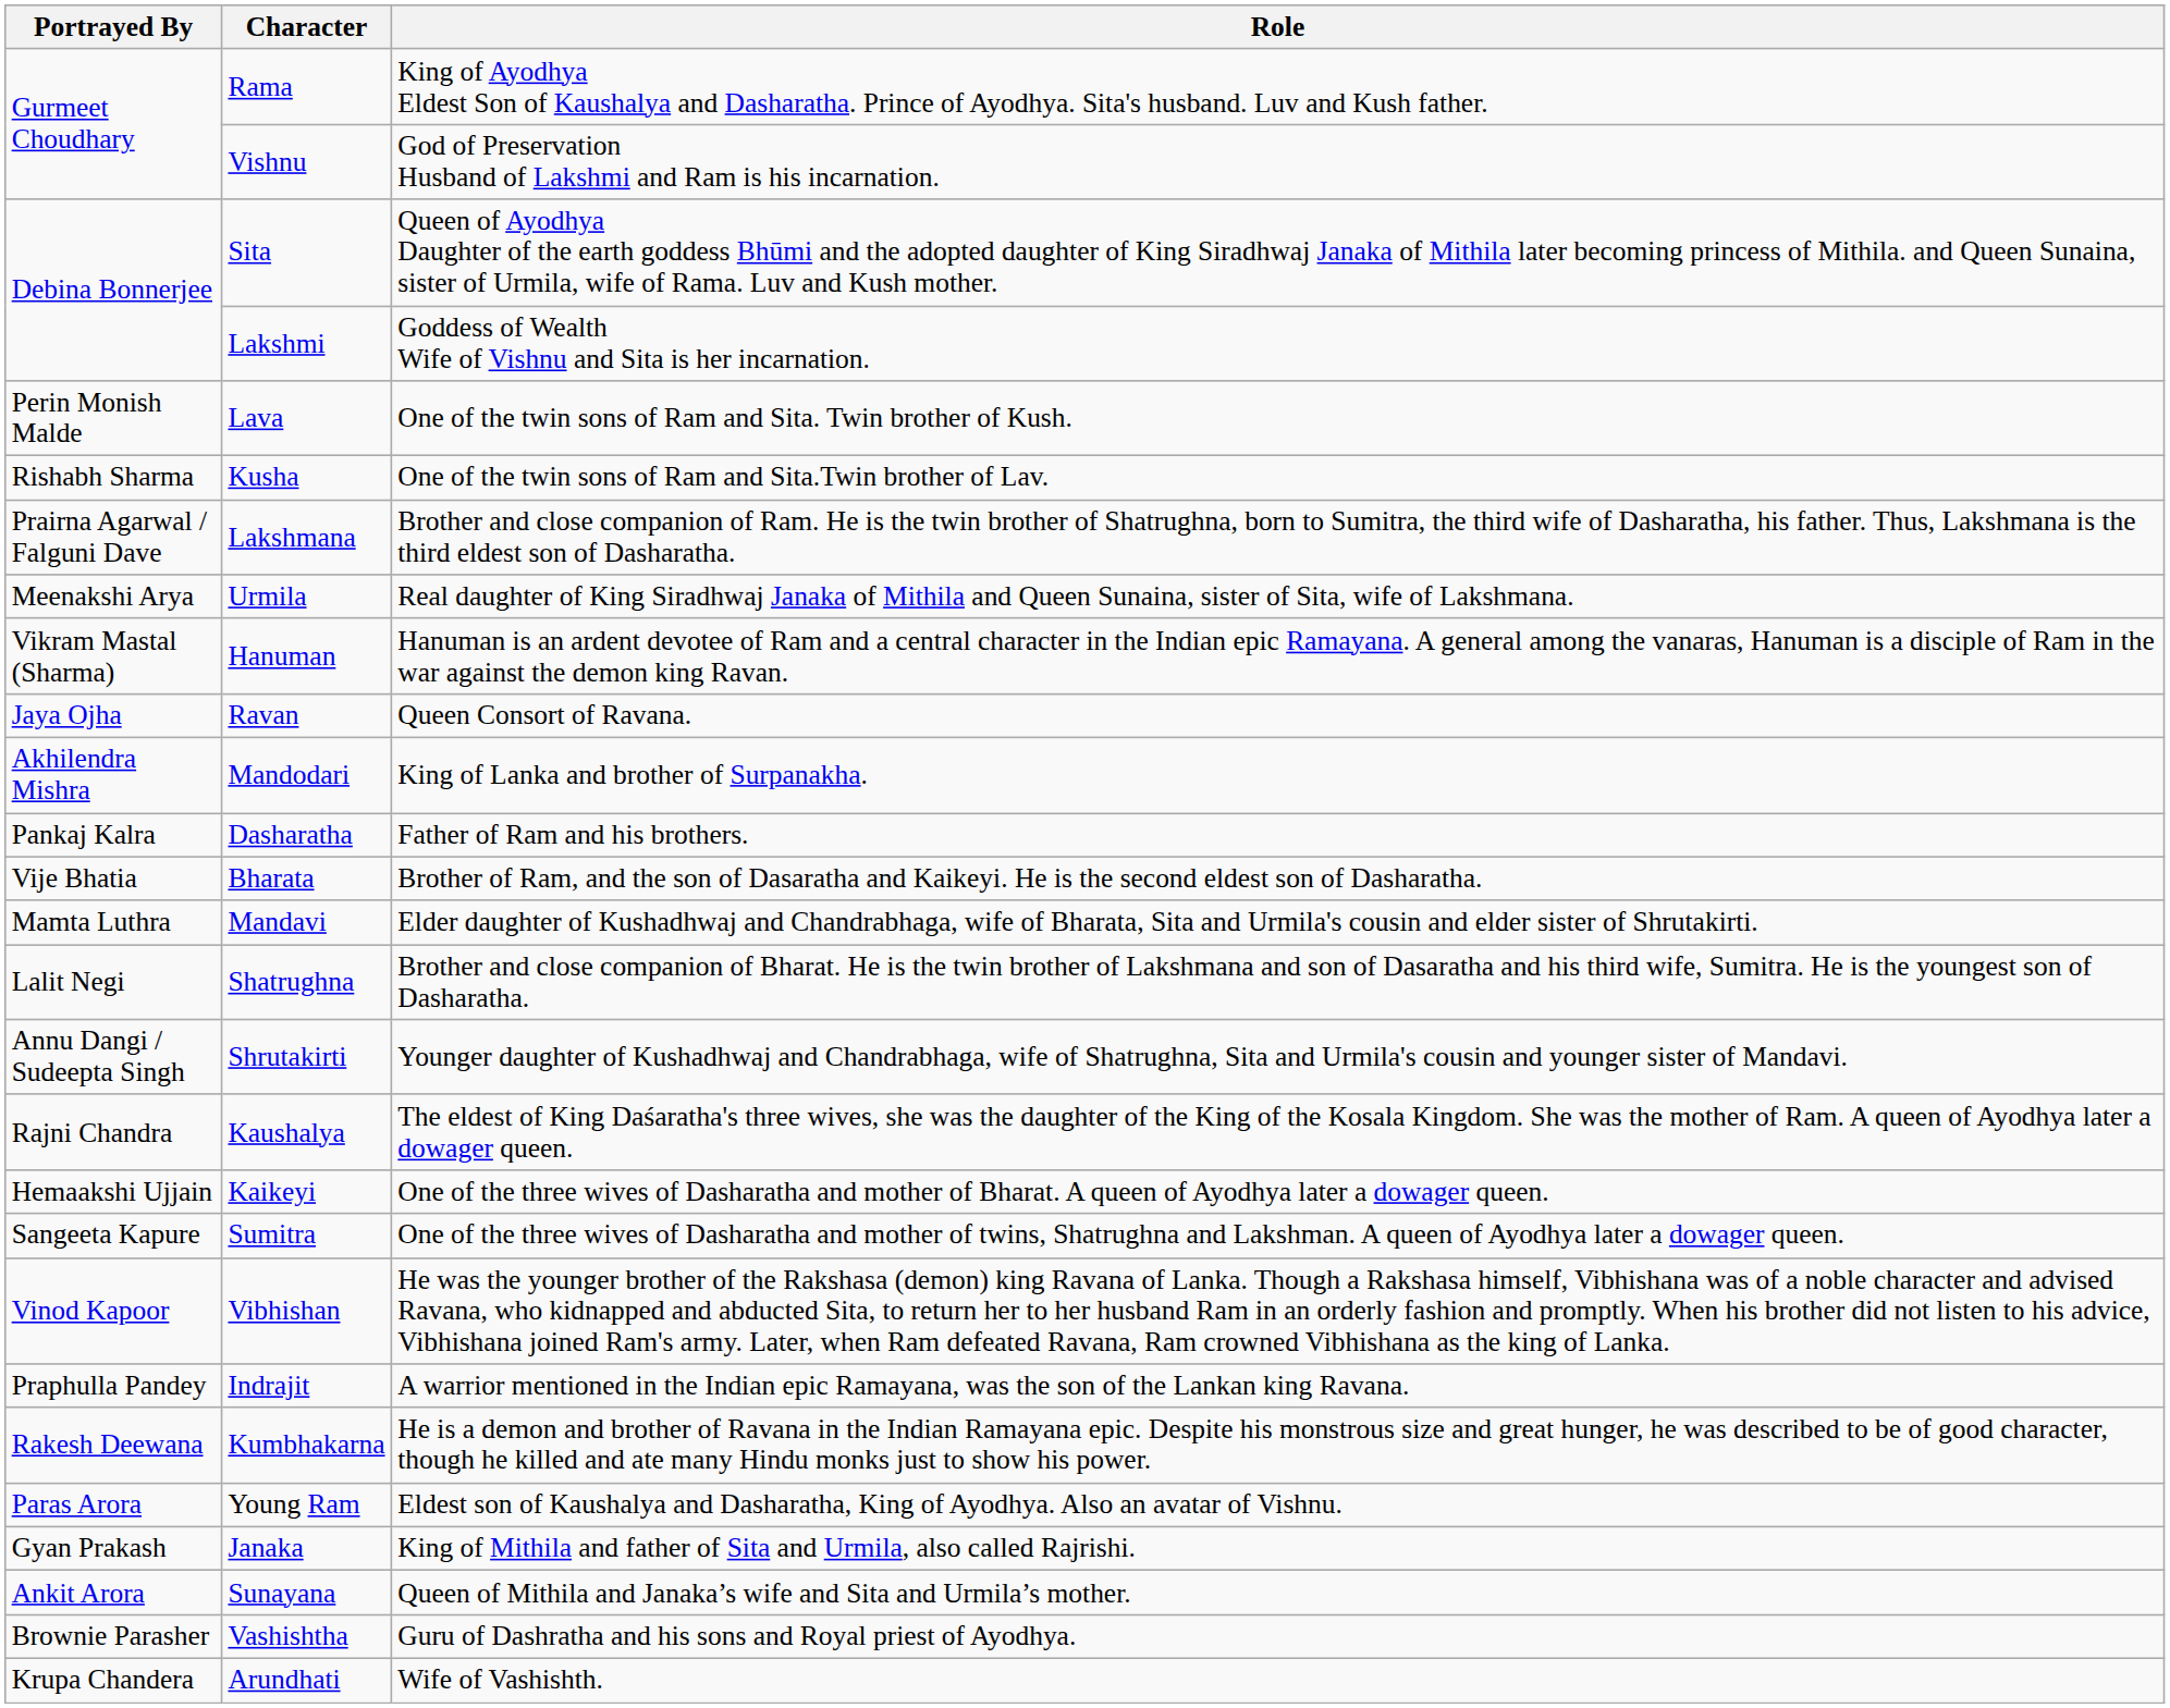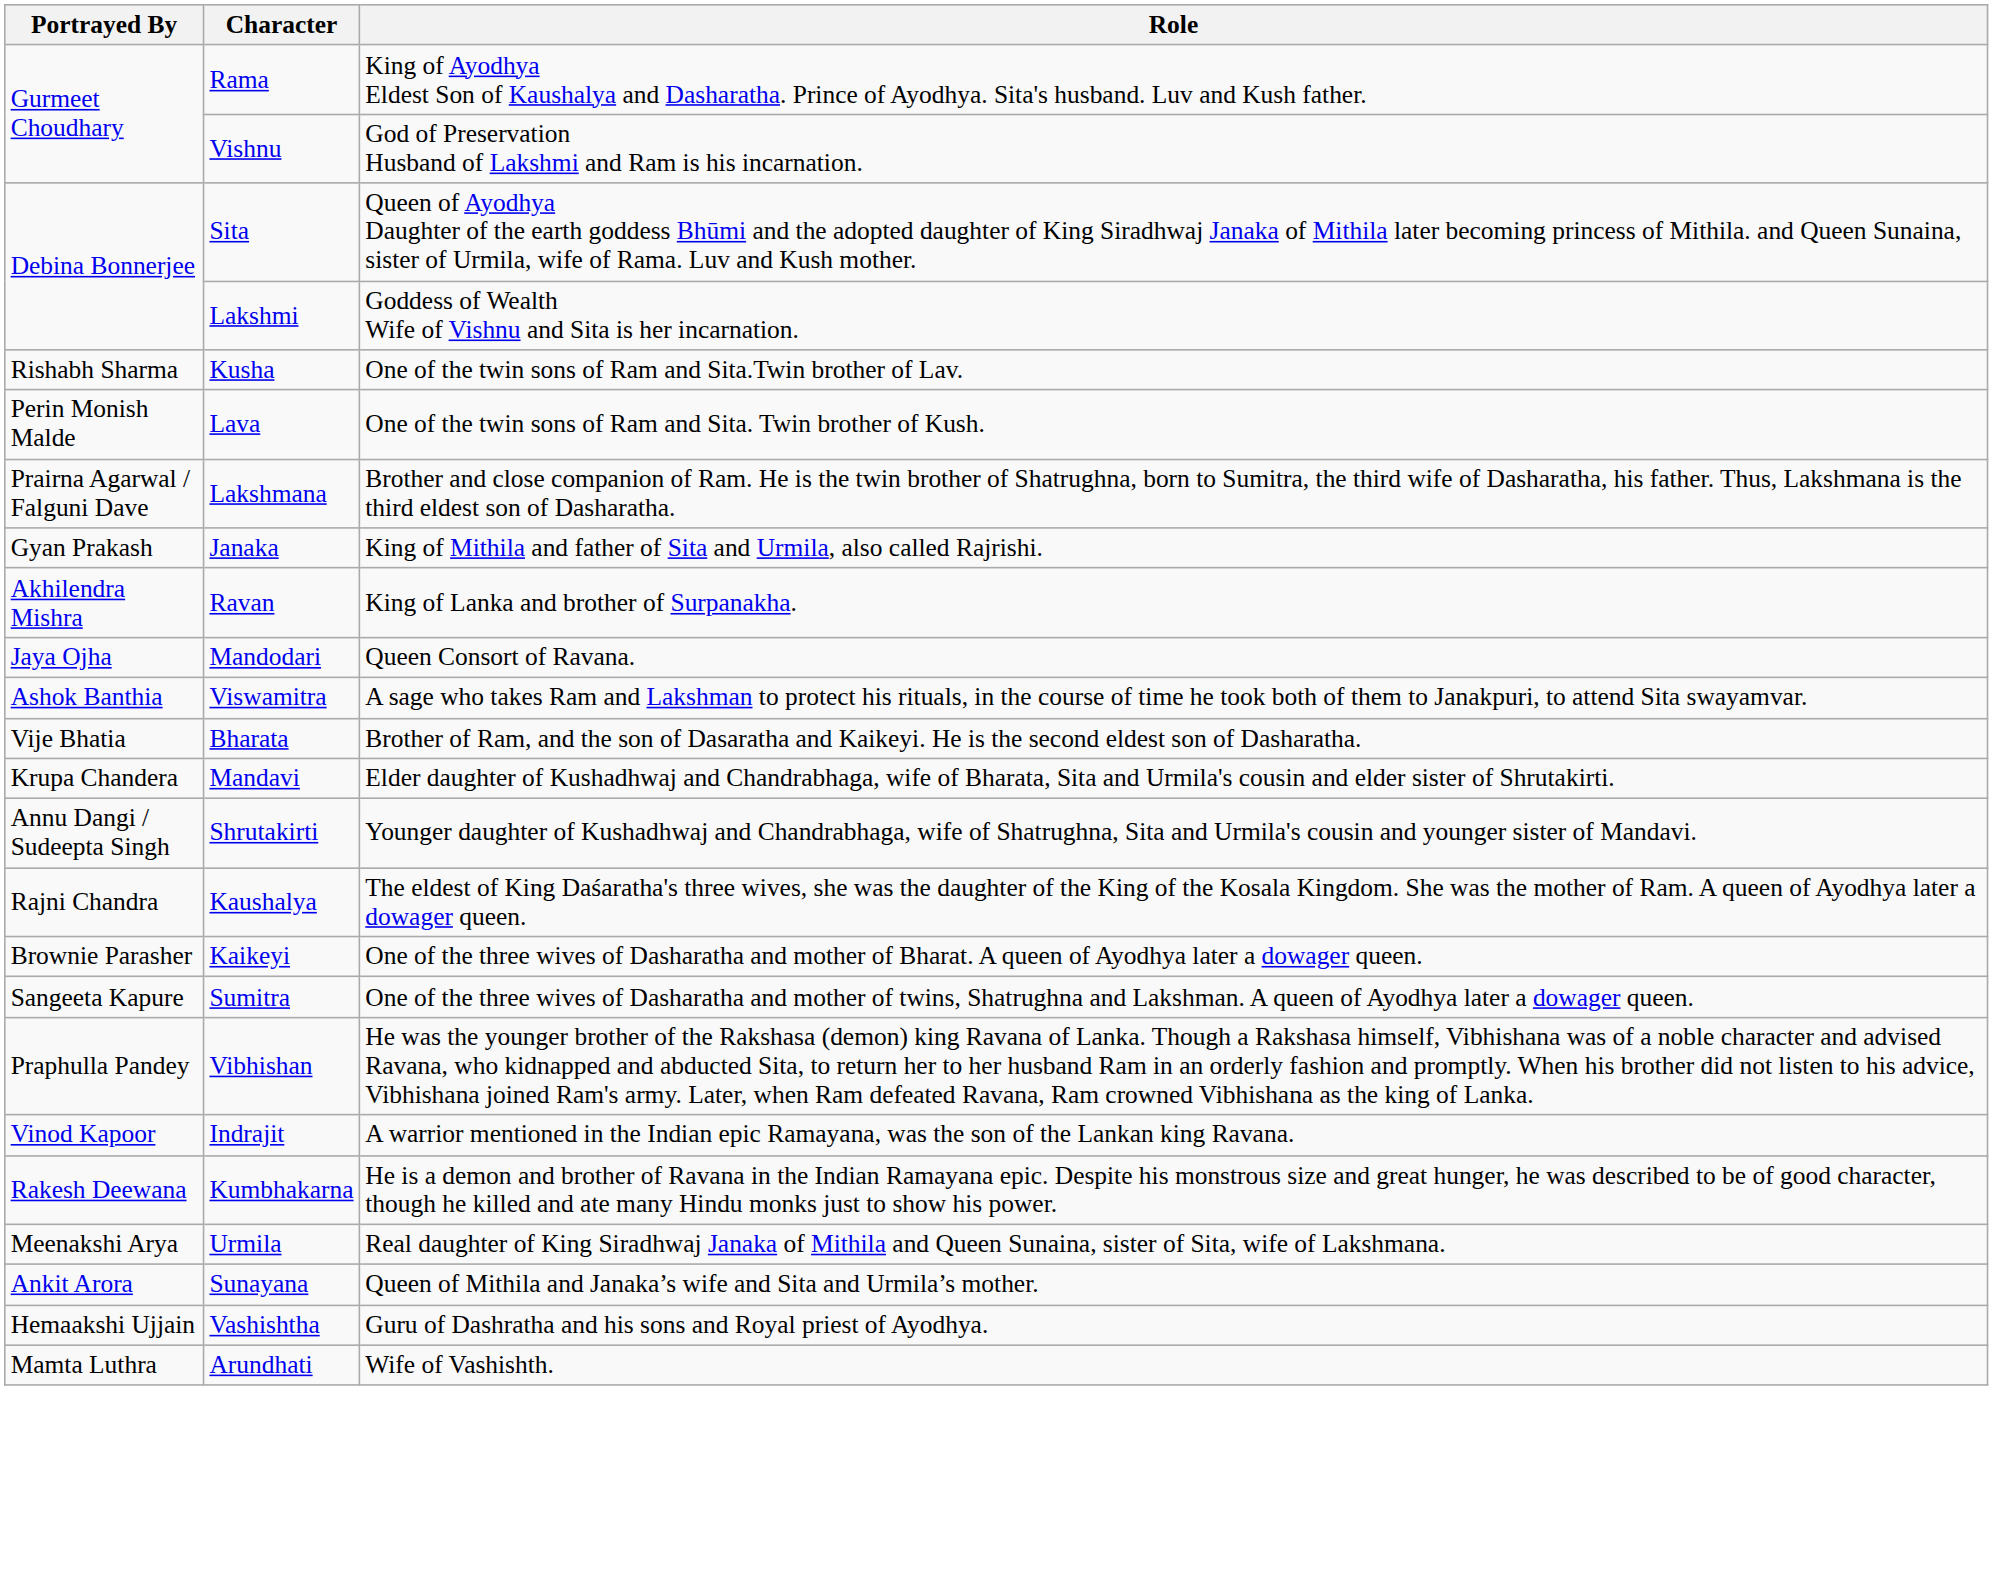rows swapped: Kusha <-> Lava
rows swapped: Urmila <-> Janaka
- row: Vikram Mastal (Sharma) | Hanuman | Hanuman is an ardent devotee of Ram and a central character in the Indian epic Ramayana. A general among the vanaras, Hanuman is a disciple of Ram in the war against the demon king Ravan.
Ravan | Portrayed By: Jaya Ojha -> Akhilendra Mishra
Ravan | Role: Queen Consort of Ravana. -> King of Lanka and brother of Surpanakha.
Mandodari | Portrayed By: Akhilendra Mishra -> Jaya Ojha
Mandodari | Role: King of Lanka and brother of Surpanakha. -> Queen Consort of Ravana.
+ row: Ashok Banthia | Viswamitra | A sage who takes Ram and Lakshman to protect his rituals, in the course of time he took both of them to Janakpuri, to attend Sita swayamvar.
- row: Pankaj Kalra | Dasharatha | Father of Ram and his brothers.
Mandavi | Portrayed By: Mamta Luthra -> Krupa Chandera
- row: Lalit Negi | Shatrughna | Brother and close companion of Bharat. He is the twin brother of Lakshmana and son of Dasaratha and his third wife, Sumitra. He is the youngest son of Dasharatha.
Kaikeyi | Portrayed By: Hemaakshi Ujjain -> Brownie Parasher
Vibhishan | Portrayed By: Vinod Kapoor -> Praphulla Pandey
Indrajit | Portrayed By: Praphulla Pandey -> Vinod Kapoor
- row: Paras Arora | Young Ram | Eldest son of Kaushalya and Dasharatha, King of Ayodhya. Also an avatar of Vishnu.
Vashishtha | Portrayed By: Brownie Parasher -> Hemaakshi Ujjain
Arundhati | Portrayed By: Krupa Chandera -> Mamta Luthra
